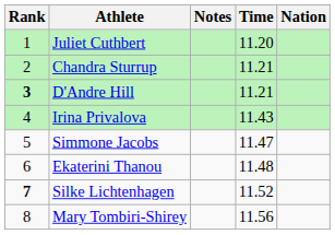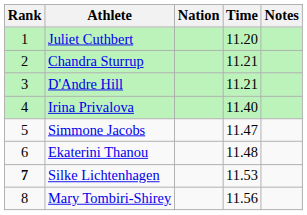columns swapped: Nation <-> Notes
D'Andre Hill | Rank: bold -> normal
Irina Privalova | Time: 11.43 -> 11.40
Silke Lichtenhagen | Time: 11.52 -> 11.53
